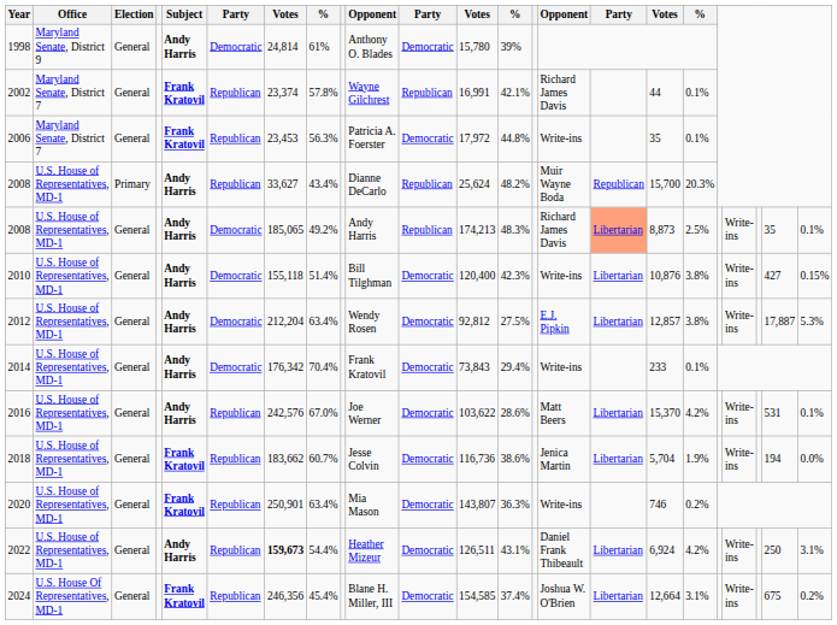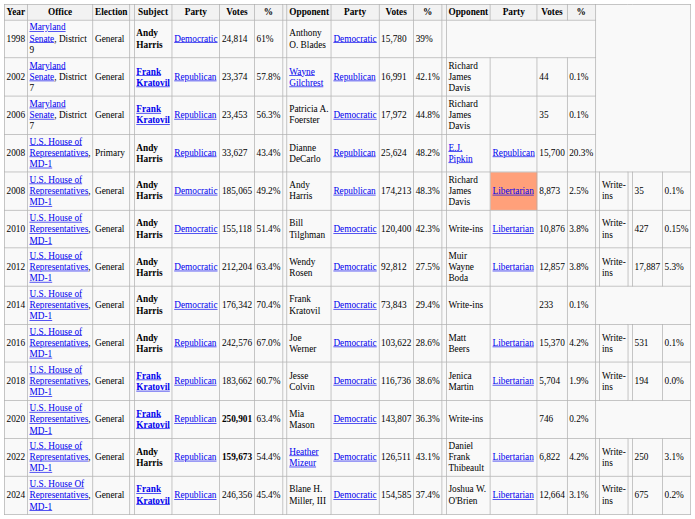2006 | column 15: Write-ins -> Richard James Davis
2008 / Primary | column 15: Muir Wayne Boda -> E.J. Pipkin
2012 | column 15: E.J. Pipkin -> Muir Wayne Boda
2020 | column 7: normal -> bold
2022 | column 17: 6,924 -> 6,822
